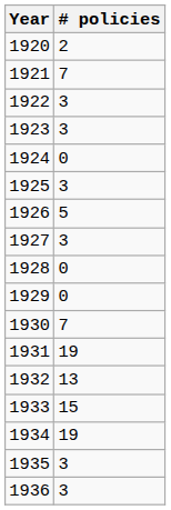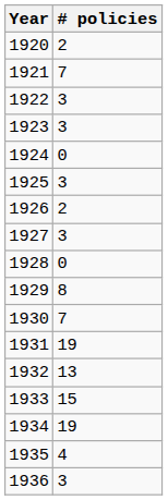1926 | # policies: 5 -> 2
1929 | # policies: 0 -> 8
1935 | # policies: 3 -> 4
